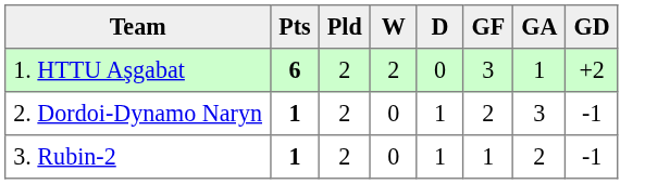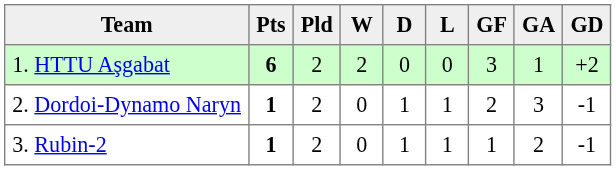+ column: L | 0 | 1 | 1
